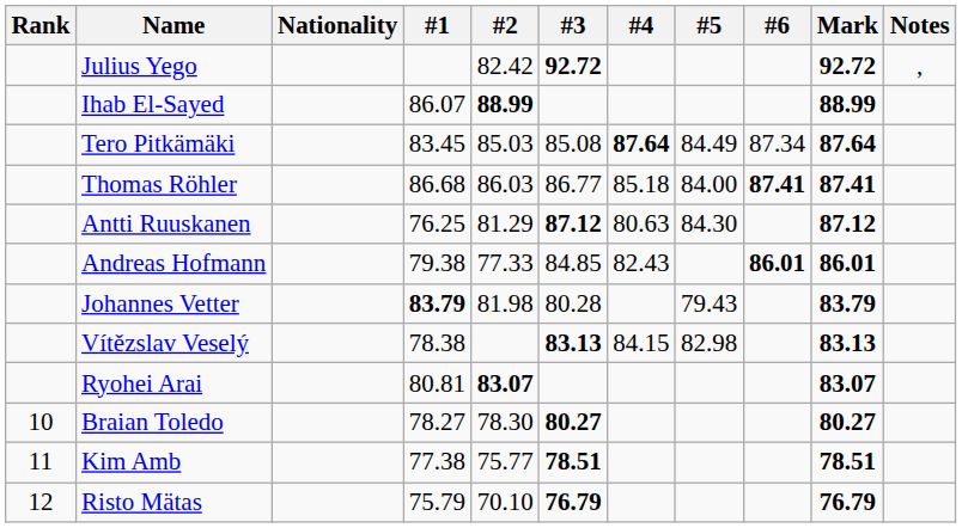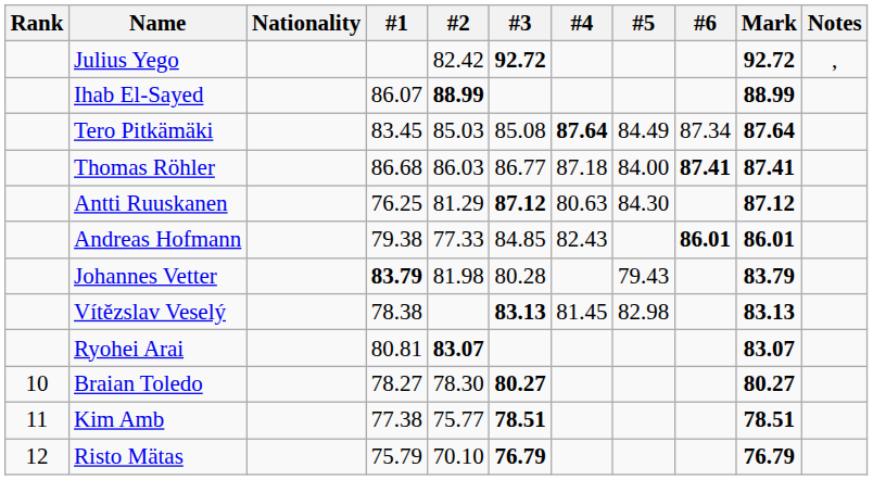Thomas Röhler | #4: 85.18 -> 87.18
Vítězslav Veselý | #4: 84.15 -> 81.45
